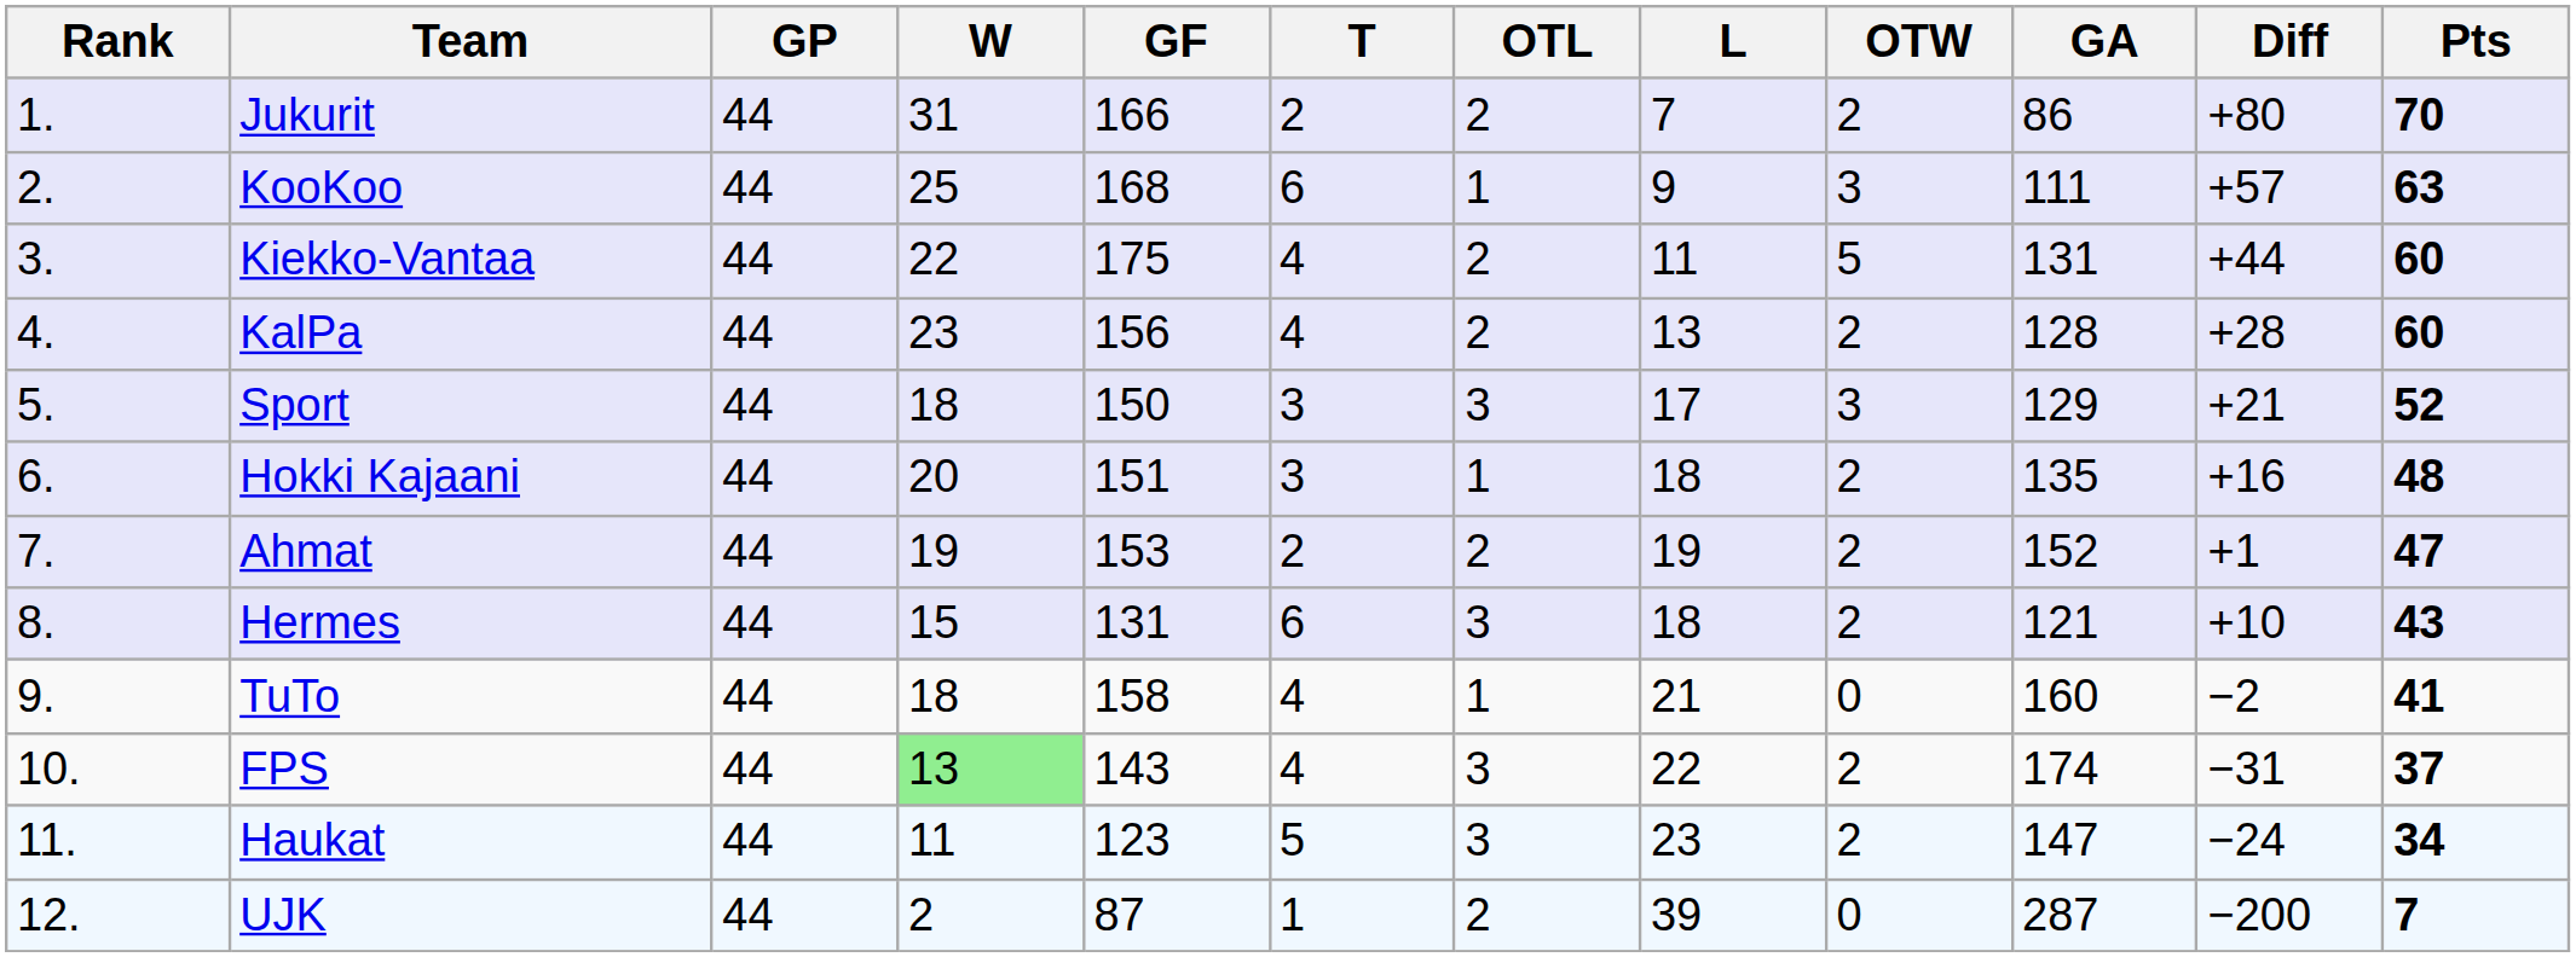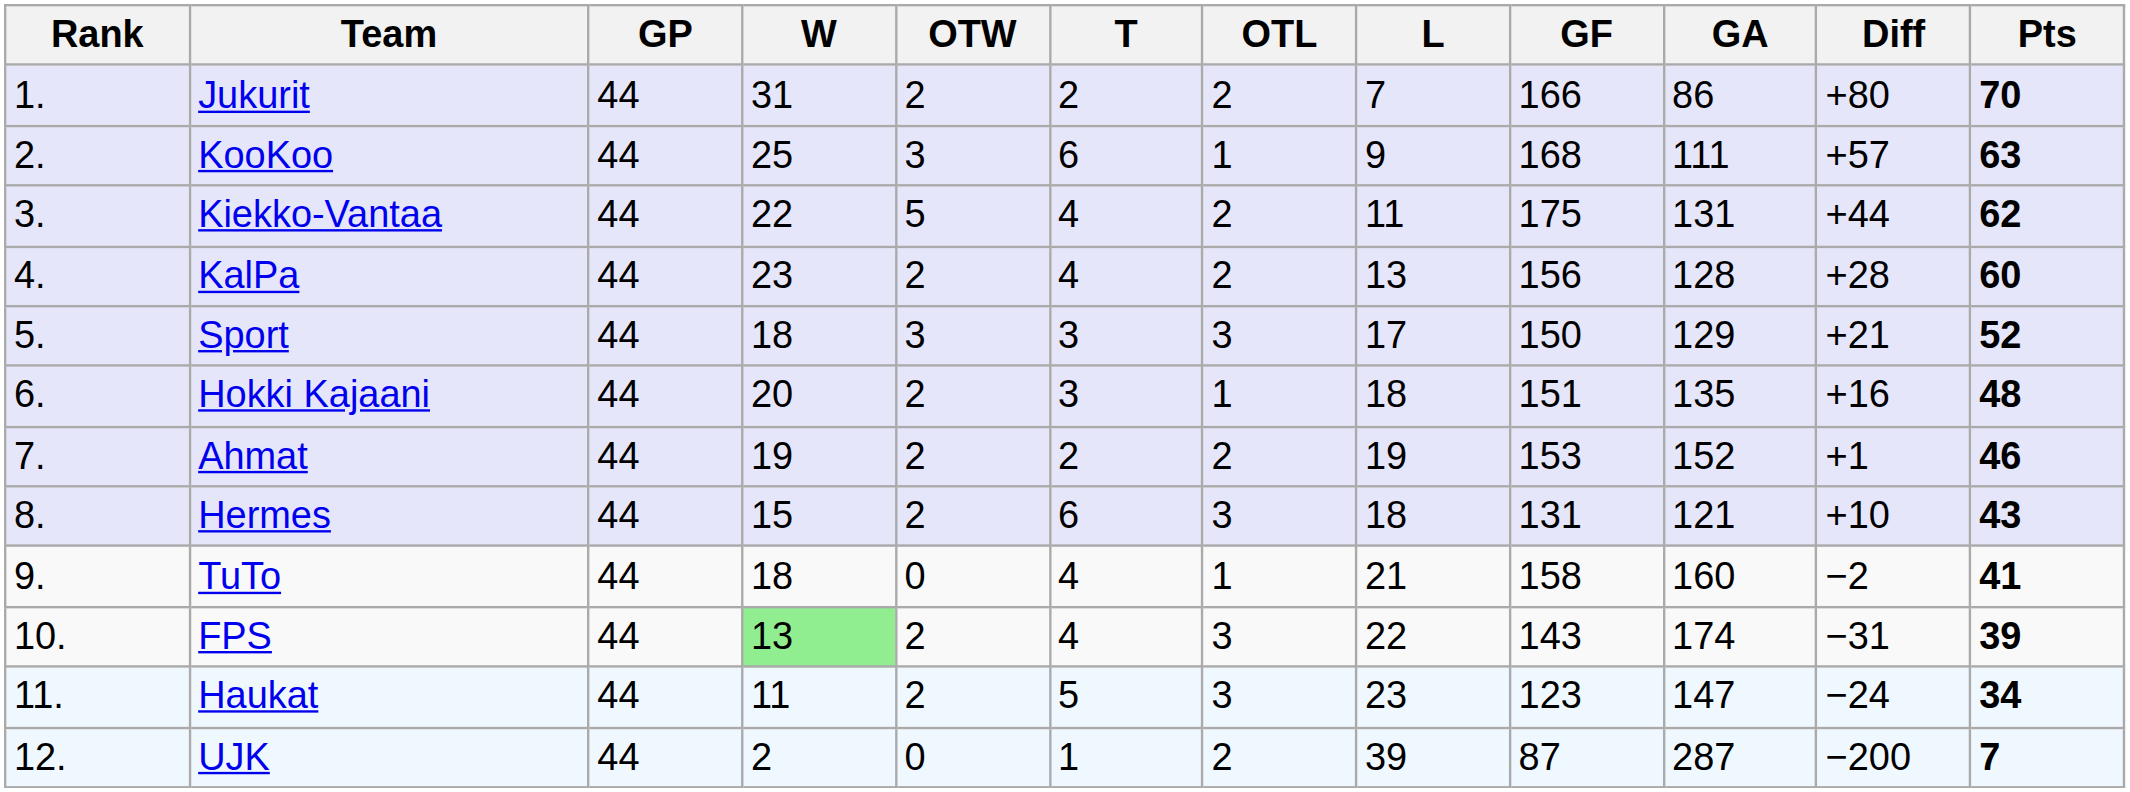columns swapped: OTW <-> GF
Kiekko-Vantaa | Pts: 60 -> 62
Ahmat | Pts: 47 -> 46
FPS | Pts: 37 -> 39
